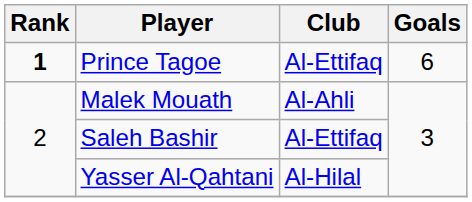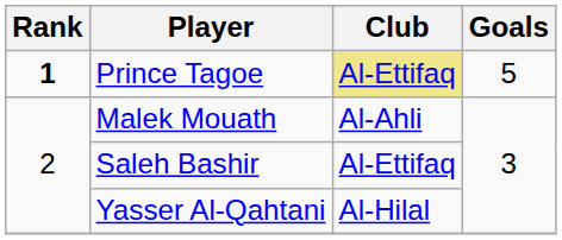Prince Tagoe | Club: no background -> khaki background
Prince Tagoe | Goals: 6 -> 5
